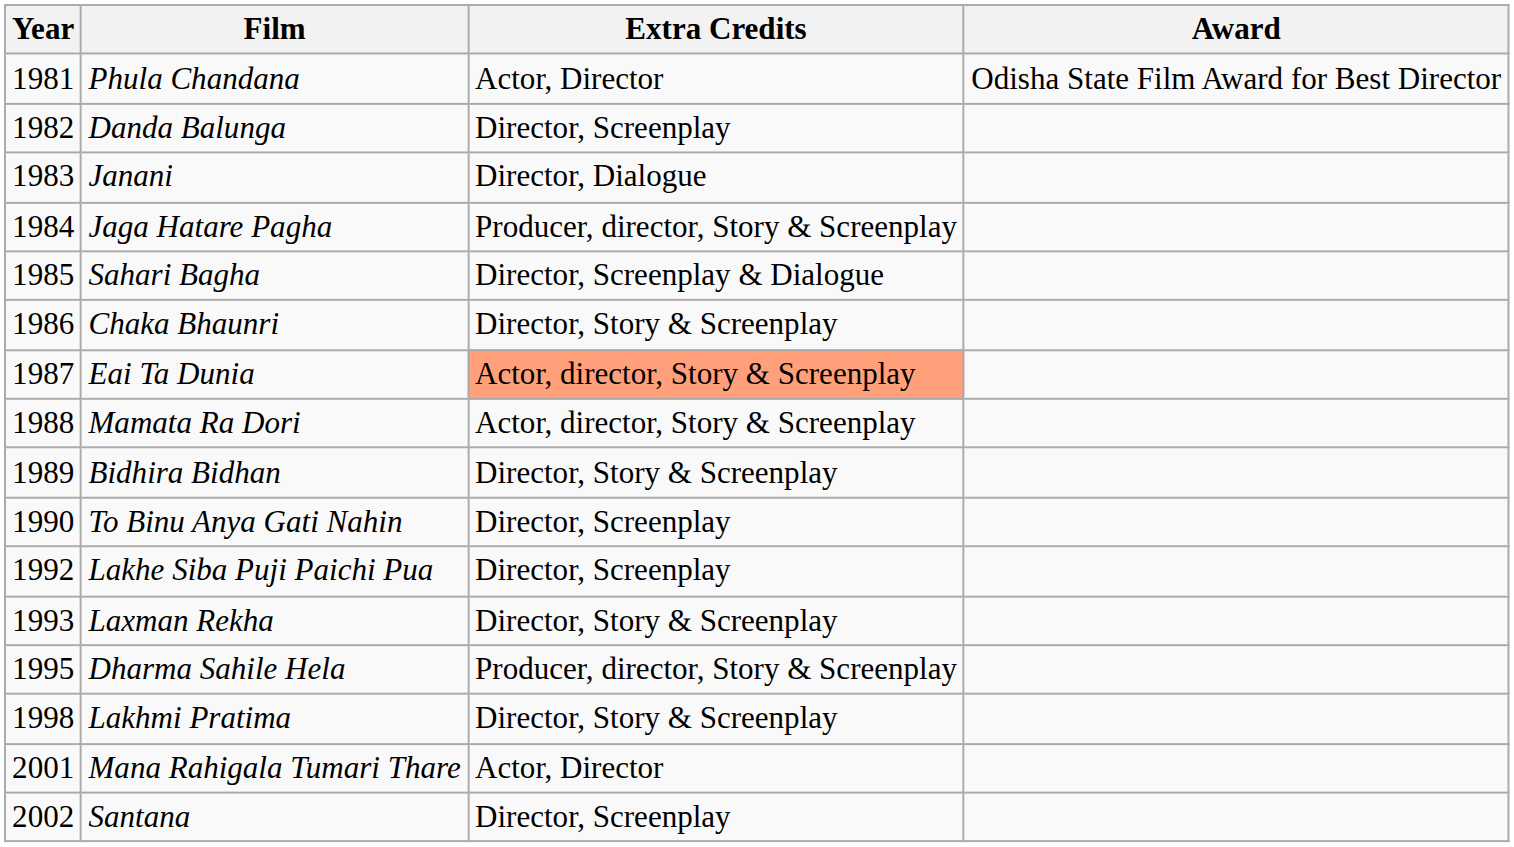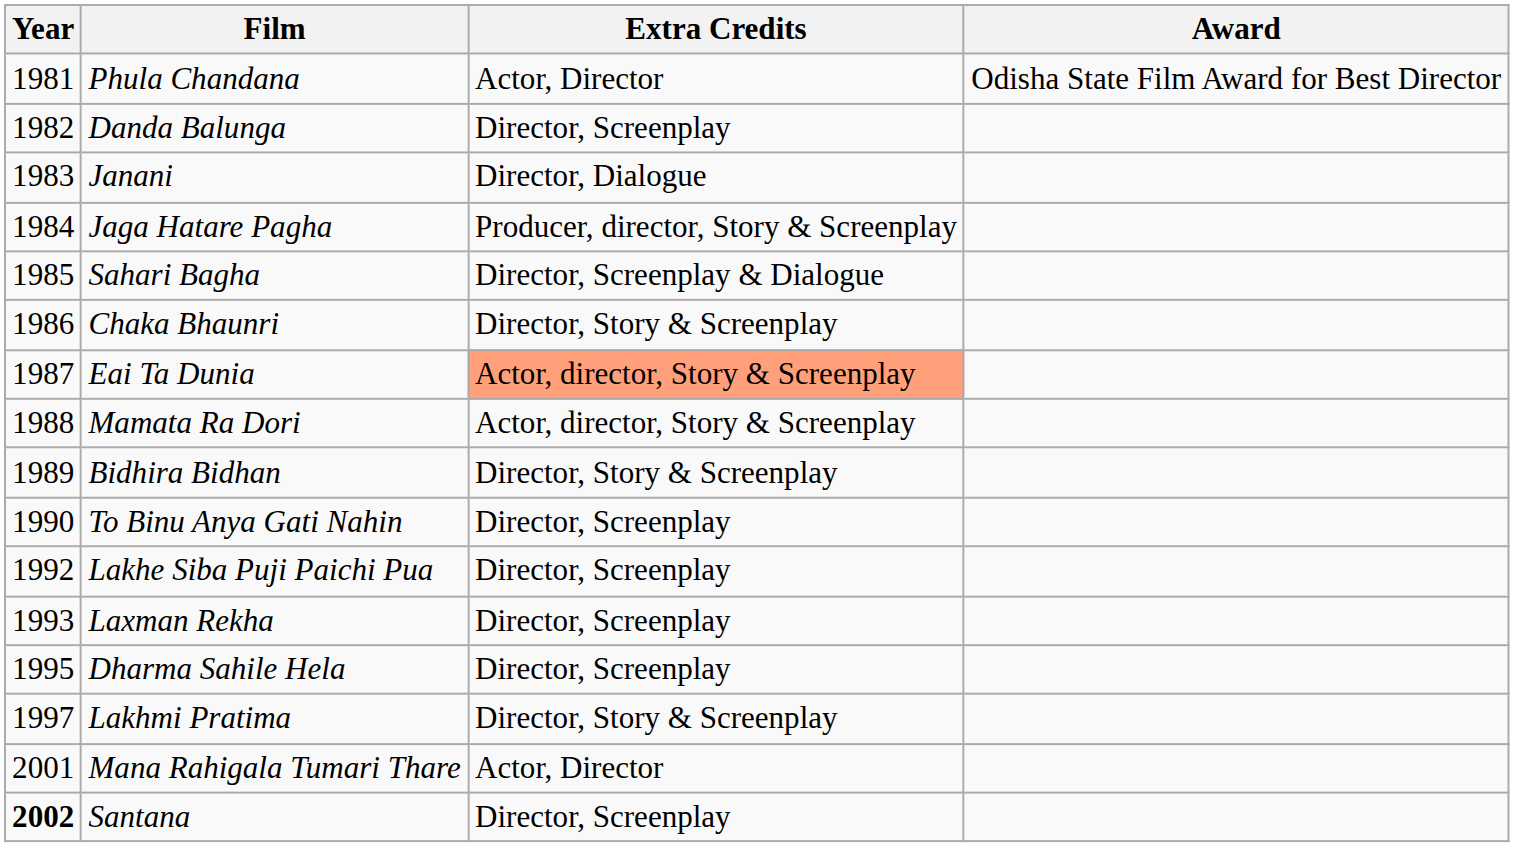Laxman Rekha | Extra Credits: Director, Story & Screenplay -> Director, Screenplay
Dharma Sahile Hela | Extra Credits: Producer, director, Story & Screenplay -> Director, Screenplay
Lakhmi Pratima | Year: 1998 -> 1997
Santana | Year: normal -> bold
